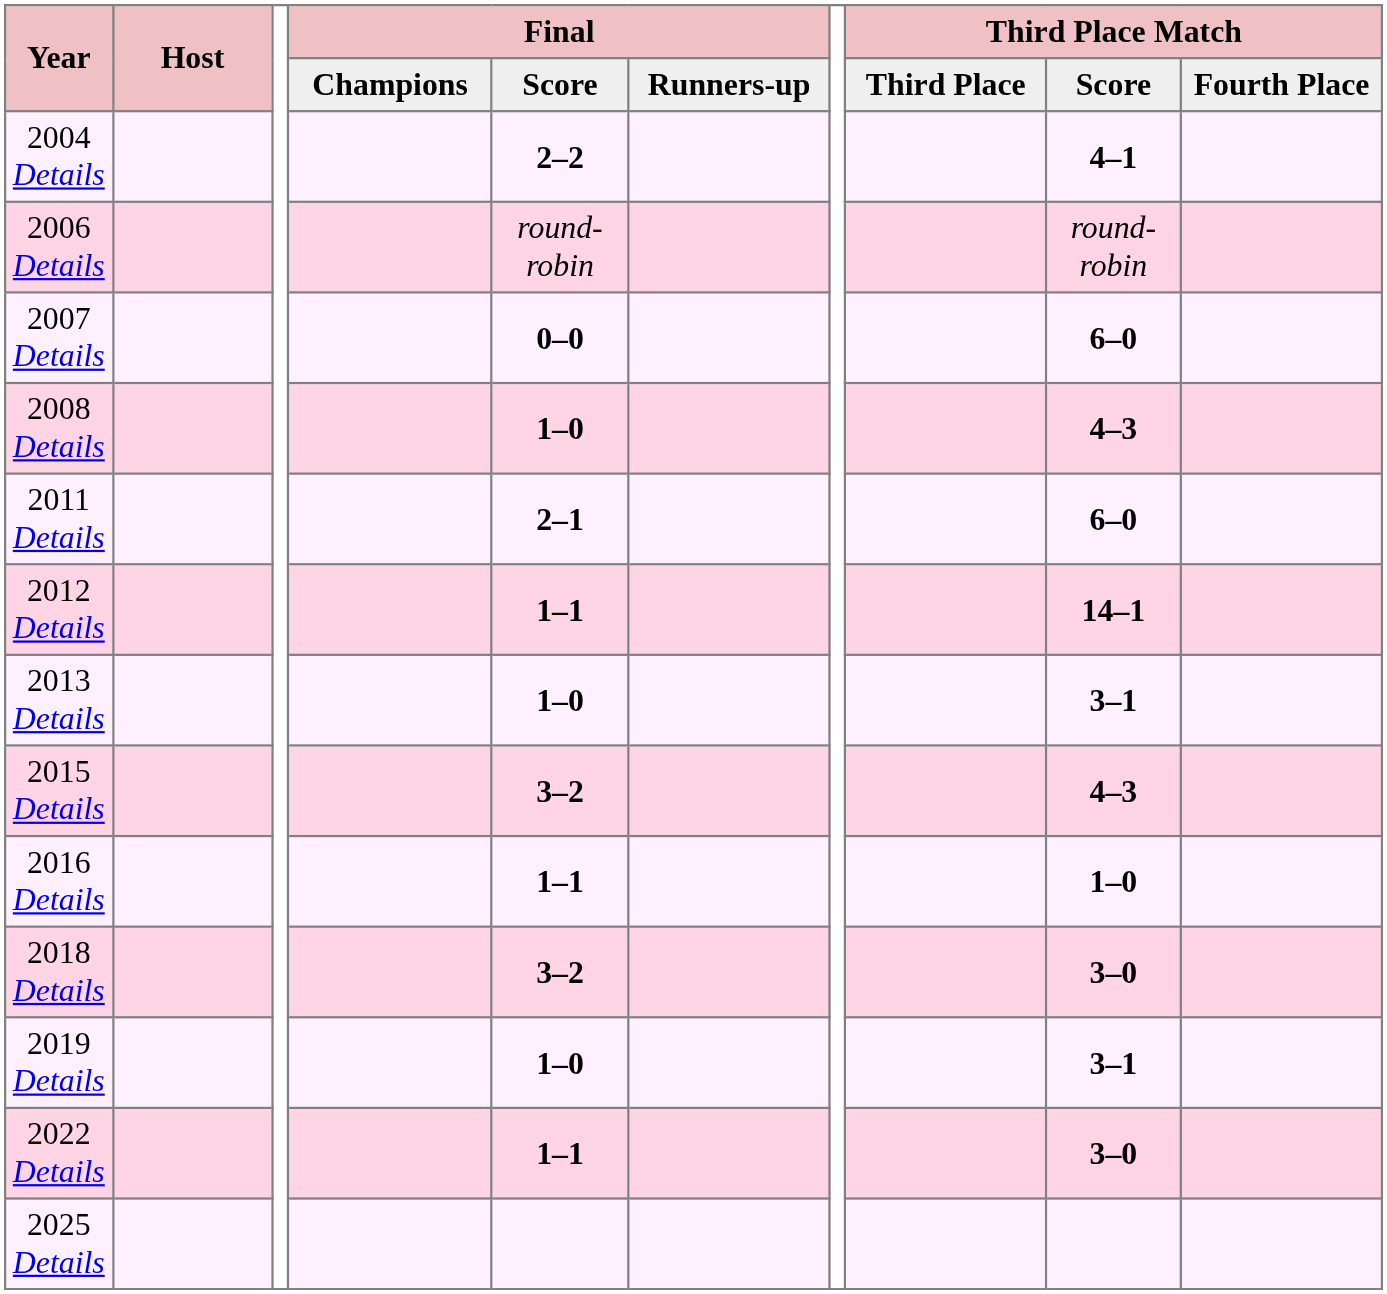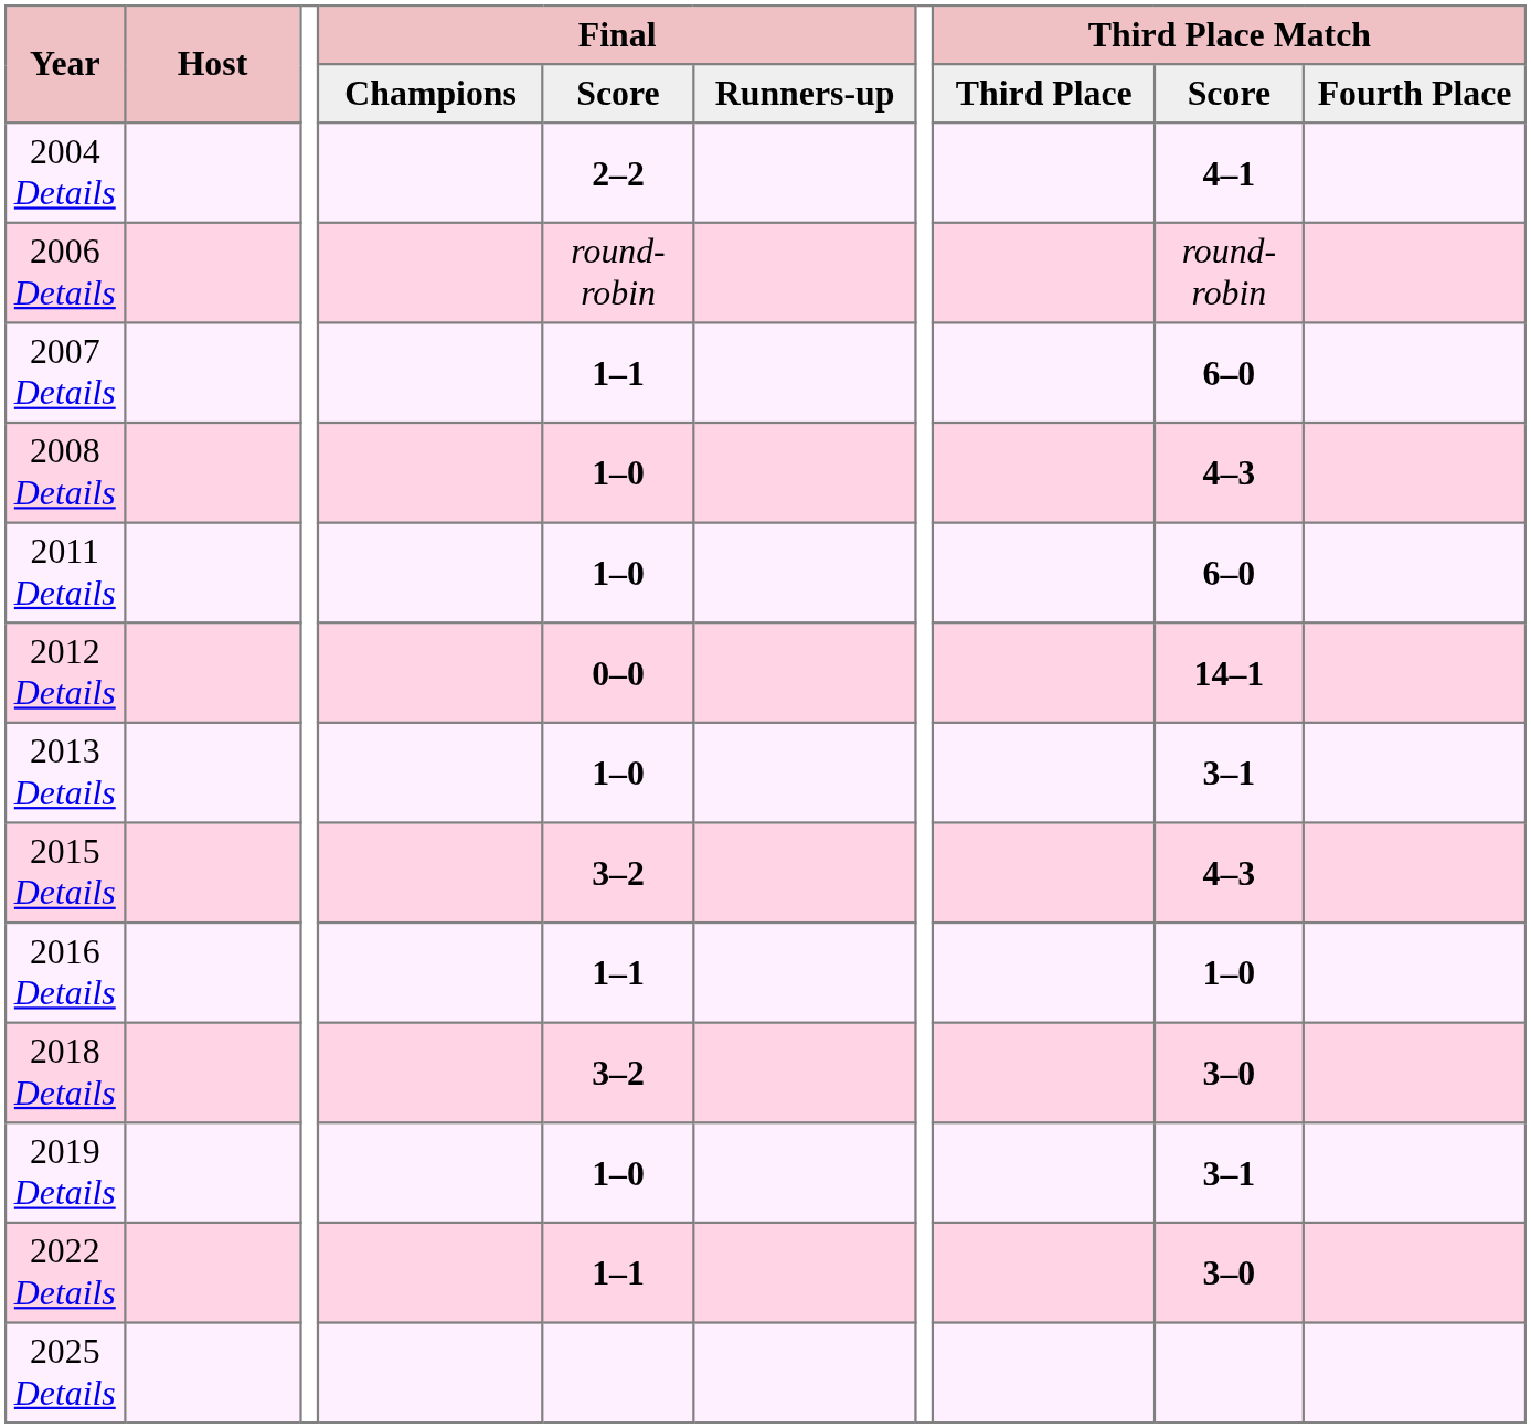2007 Details | Final / Score: 0–0 -> 1–1
2011 Details | Final / Score: 2–1 -> 1–0
2012 Details | Final / Score: 1–1 -> 0–0
